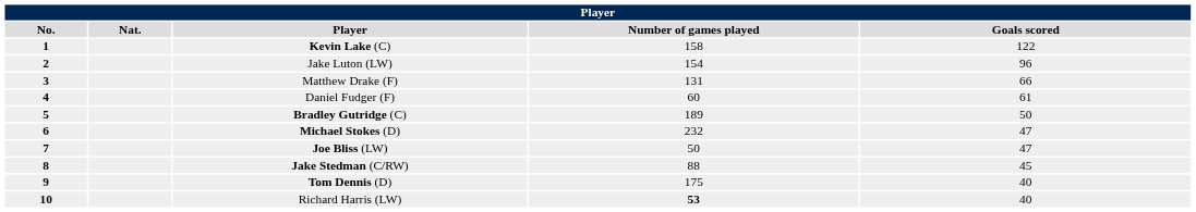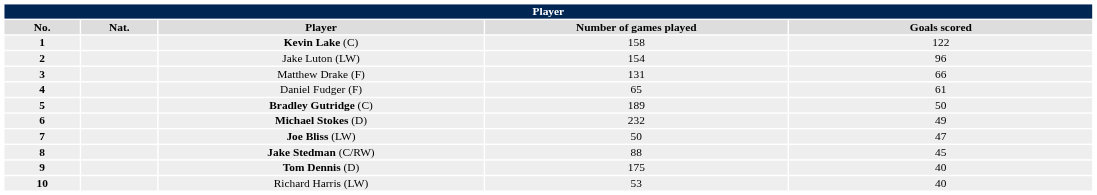Daniel Fudger (F) | Number of games played: 60 -> 65
Michael Stokes (D) | Goals scored: 47 -> 49
Richard Harris (LW) | Number of games played: bold -> normal
